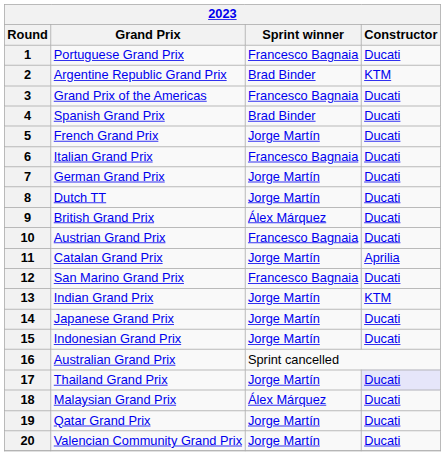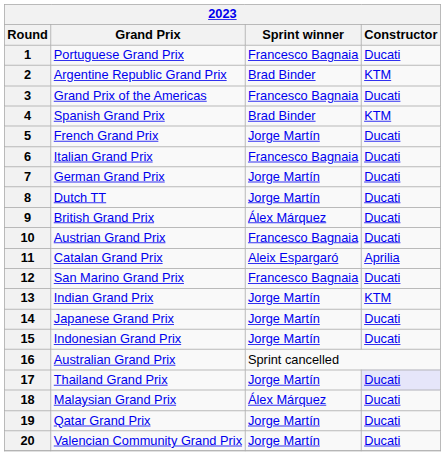4 | Constructor: Ducati -> KTM
11 | Sprint winner: Jorge Martín -> Aleix Espargaró
